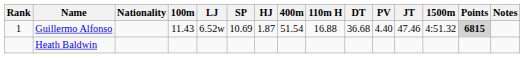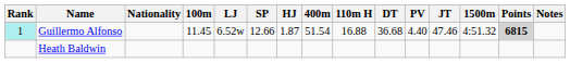Guillermo Alfonso | Rank: no background -> paleturquoise background
Guillermo Alfonso | 100m: 11.43 -> 11.45
Guillermo Alfonso | SP: 10.69 -> 12.66
